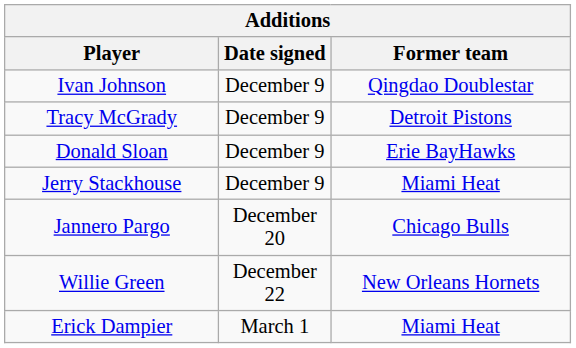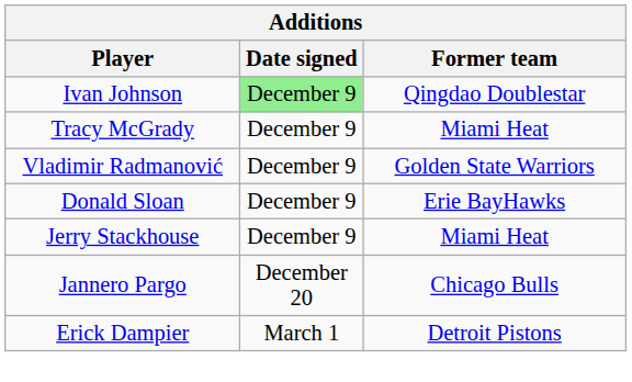Ivan Johnson | Date signed: no background -> lightgreen background
Tracy McGrady | Former team: Detroit Pistons -> Miami Heat
+ row: Vladimir Radmanović | December 9 | Golden State Warriors
- row: Willie Green | December 22 | New Orleans Hornets
Erick Dampier | Former team: Miami Heat -> Detroit Pistons
